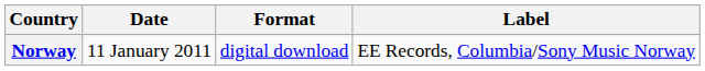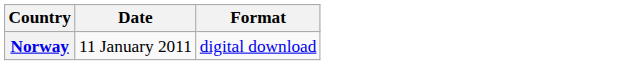- column: Label | EE Records, Columbia/Sony Music Norway
